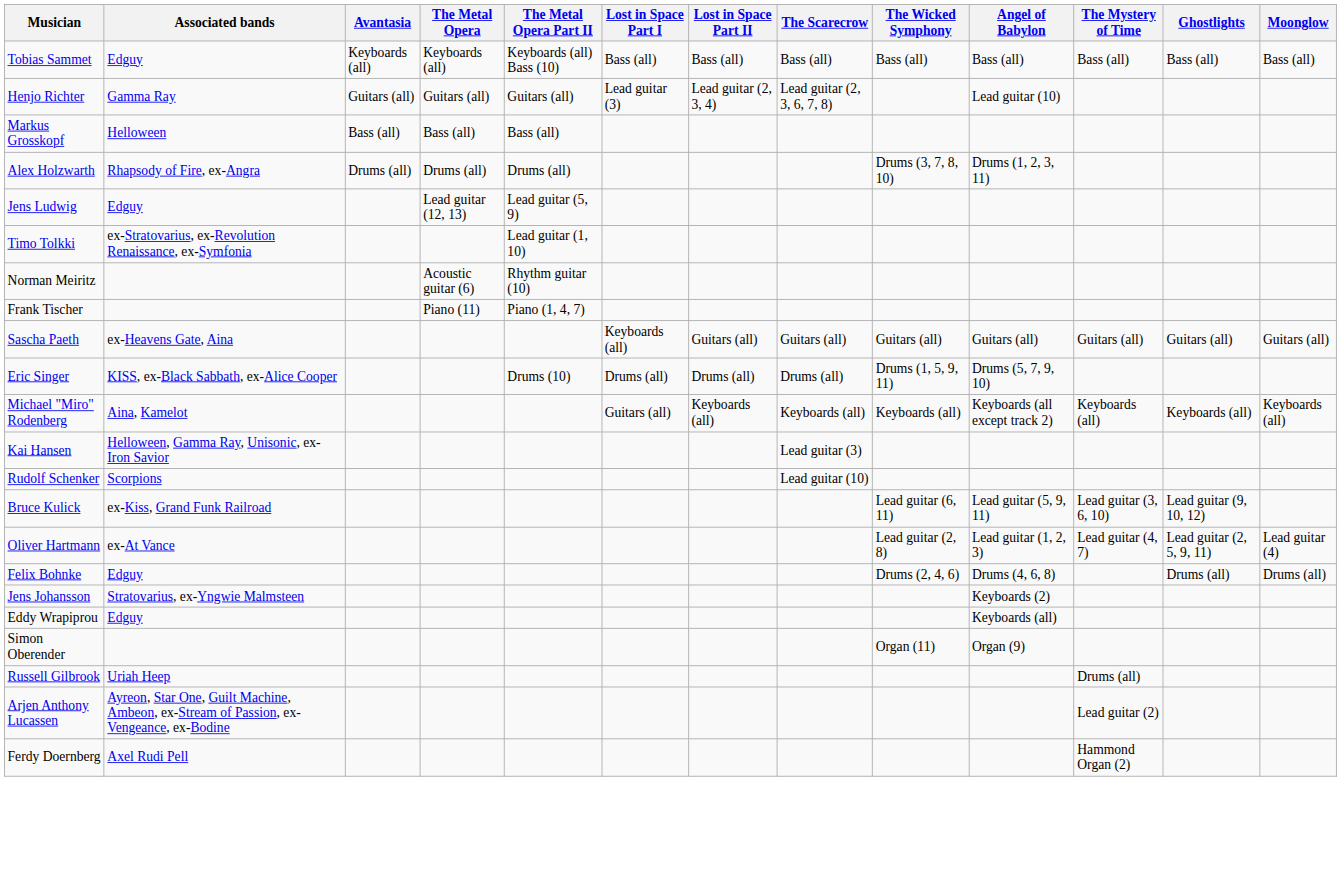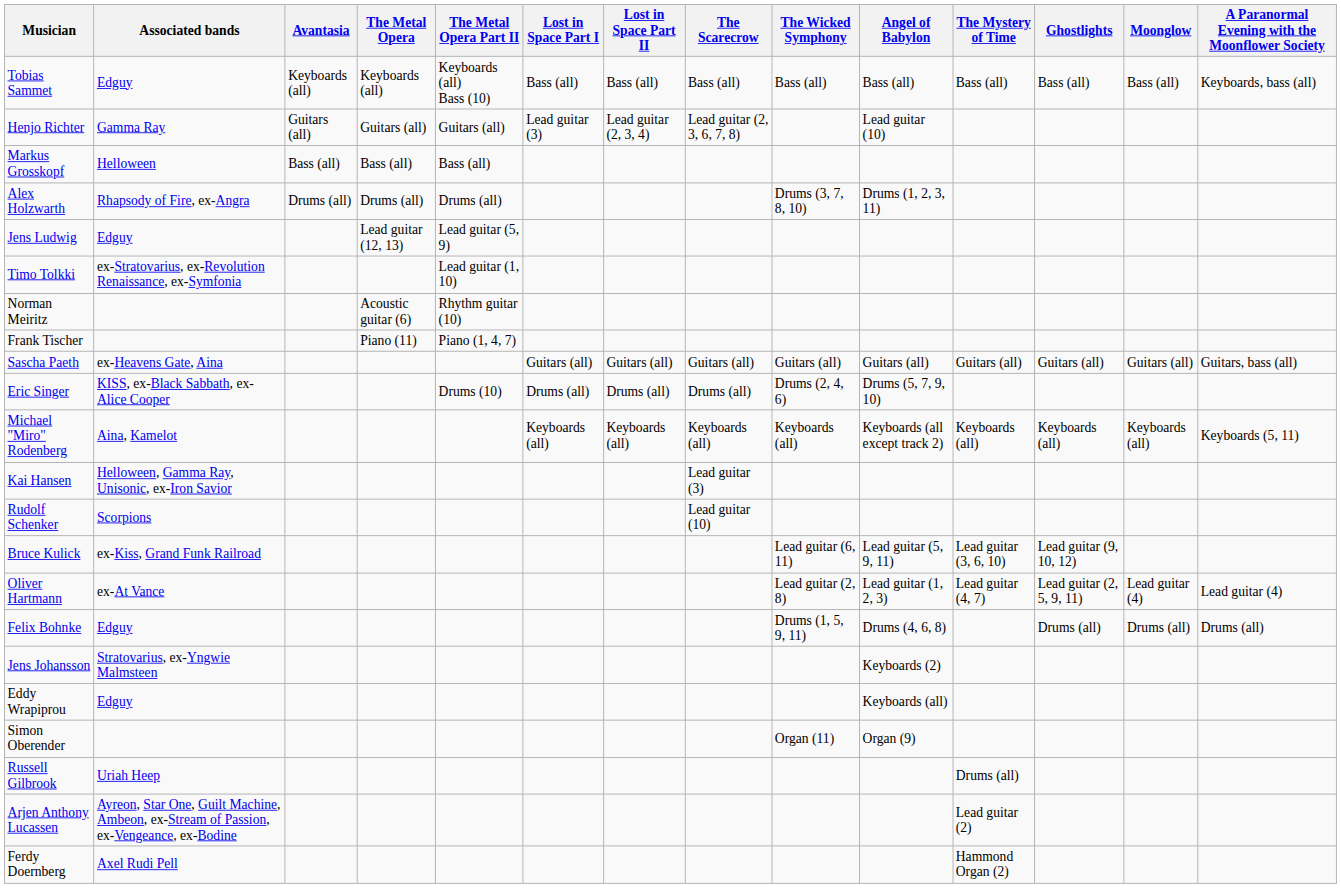+ column: A Paranormal Evening with the Moonflower Society | Keyboards, bass (all) | Guitars, bass (all) | Keyboards (5, 11) | Lead guitar (4) | Drums (all)
Sascha Paeth | Lost in Space Part I: Keyboards (all) -> Guitars (all)
Eric Singer | The Wicked Symphony: Drums (1, 5, 9, 11) -> Drums (2, 4, 6)
Michael "Miro" Rodenberg | Lost in Space Part I: Guitars (all) -> Keyboards (all)
Felix Bohnke | The Wicked Symphony: Drums (2, 4, 6) -> Drums (1, 5, 9, 11)
